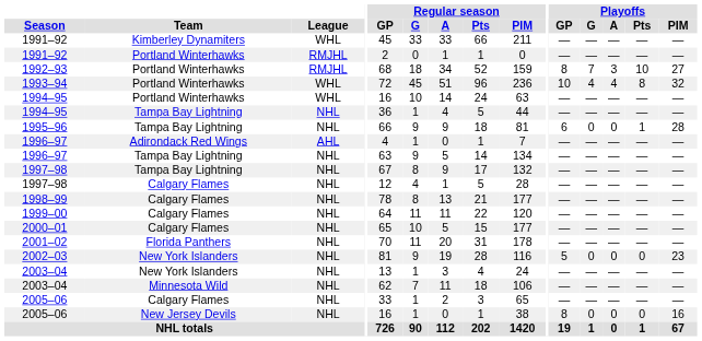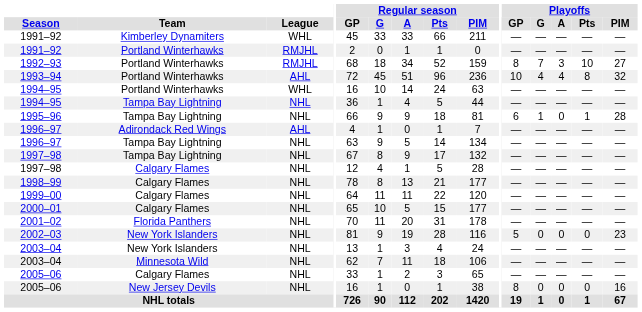1993–94 | League: WHL -> AHL
1995–96 | Playoffs / G: 0 -> 1
